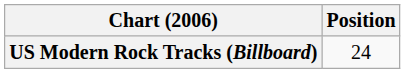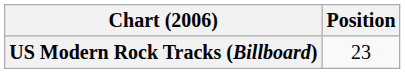US Modern Rock Tracks (Billboard) | Position: 24 -> 23
